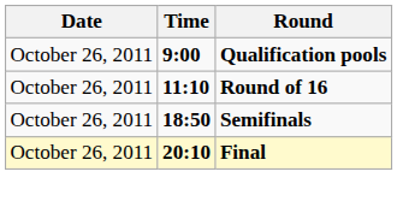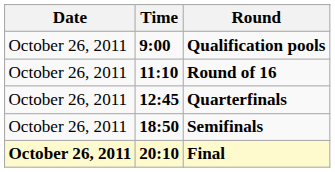+ row: October 26, 2011 | 12:45 | Quarterfinals
Final | Date: normal -> bold
